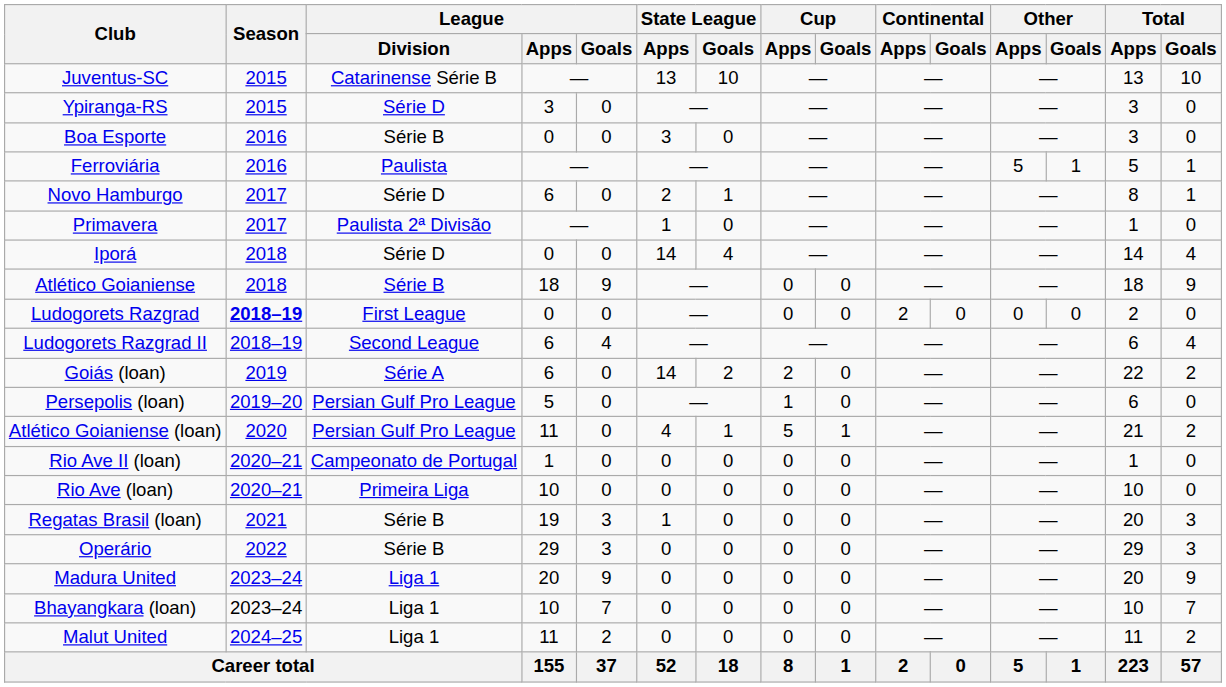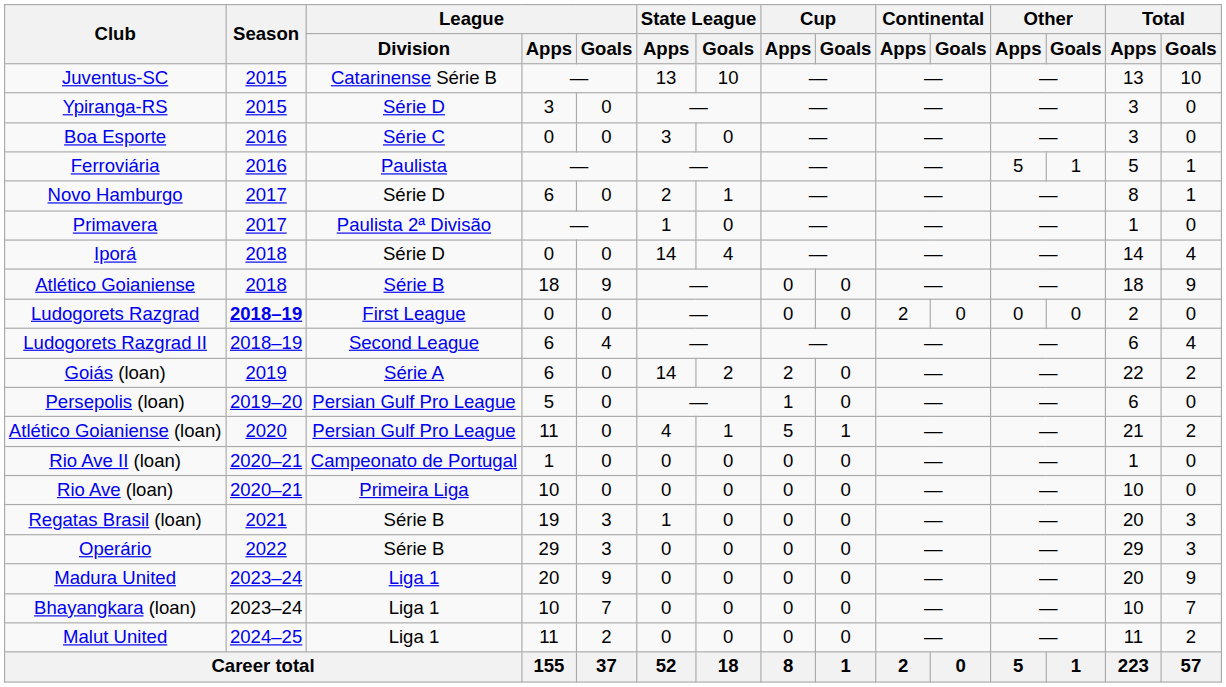Boa Esporte | League / Division: Série B -> Série C
